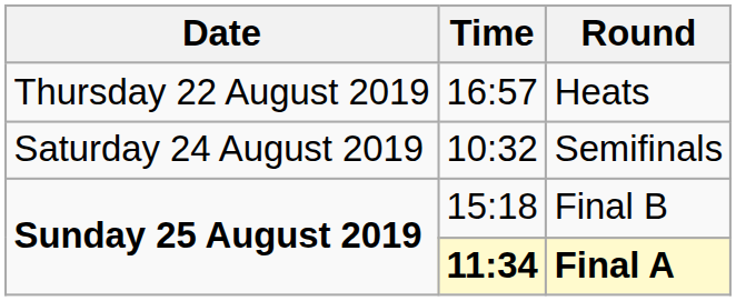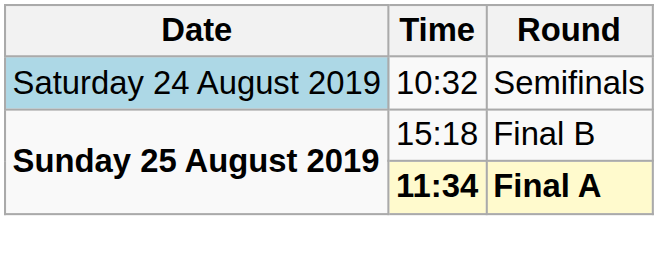- row: Thursday 22 August 2019 | 16:57 | Heats
Semifinals | Date: no background -> lightblue background
